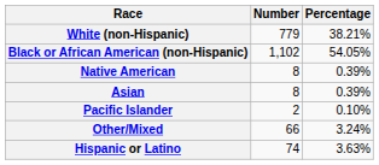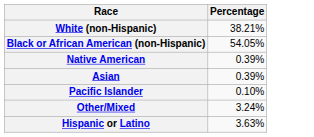- column: Number | 779 | 1,102 | 8 | 8 | 2 | 66 | 74
